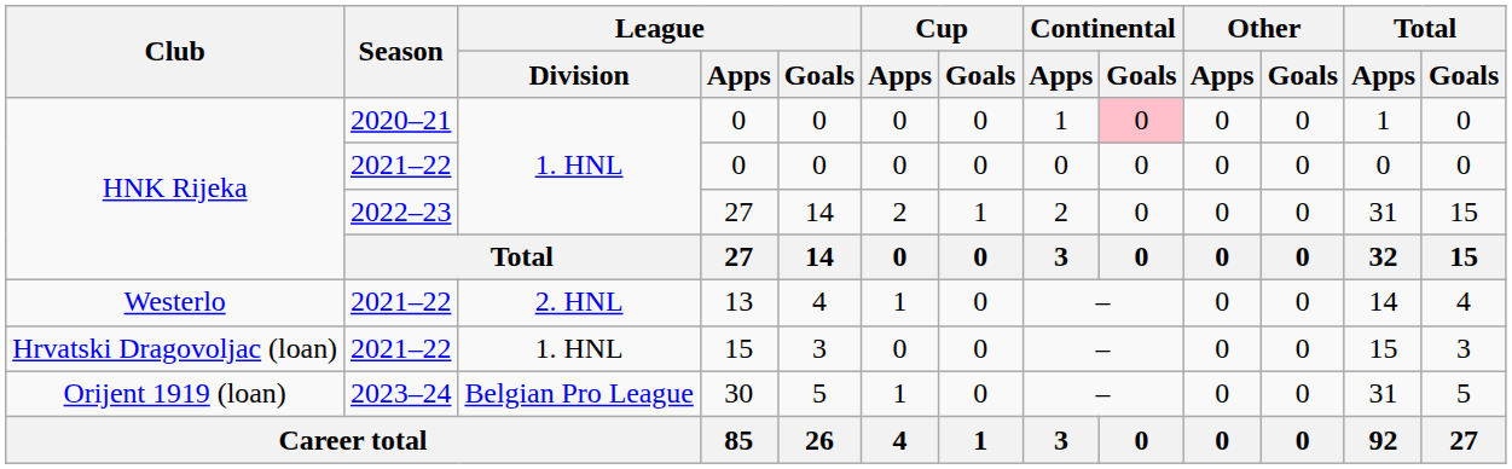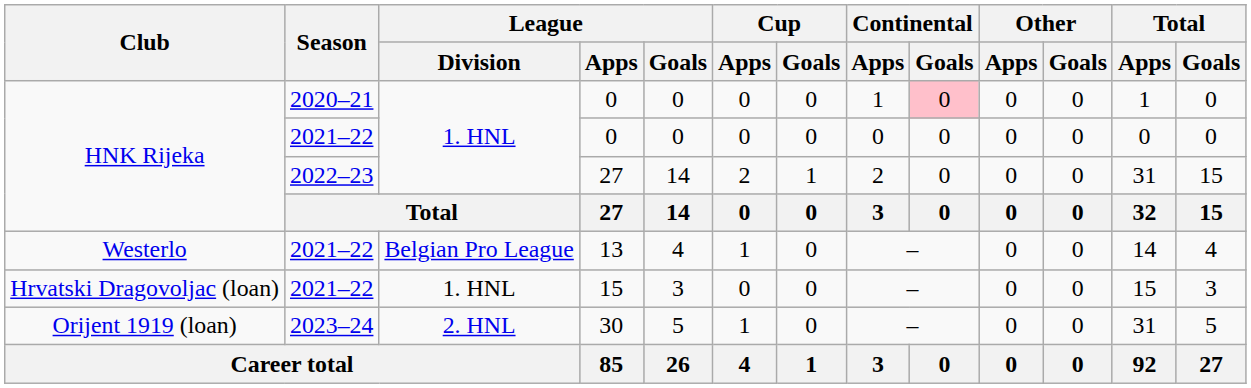13 | League / Division: 2. HNL -> Belgian Pro League
30 | League / Division: Belgian Pro League -> 2. HNL
